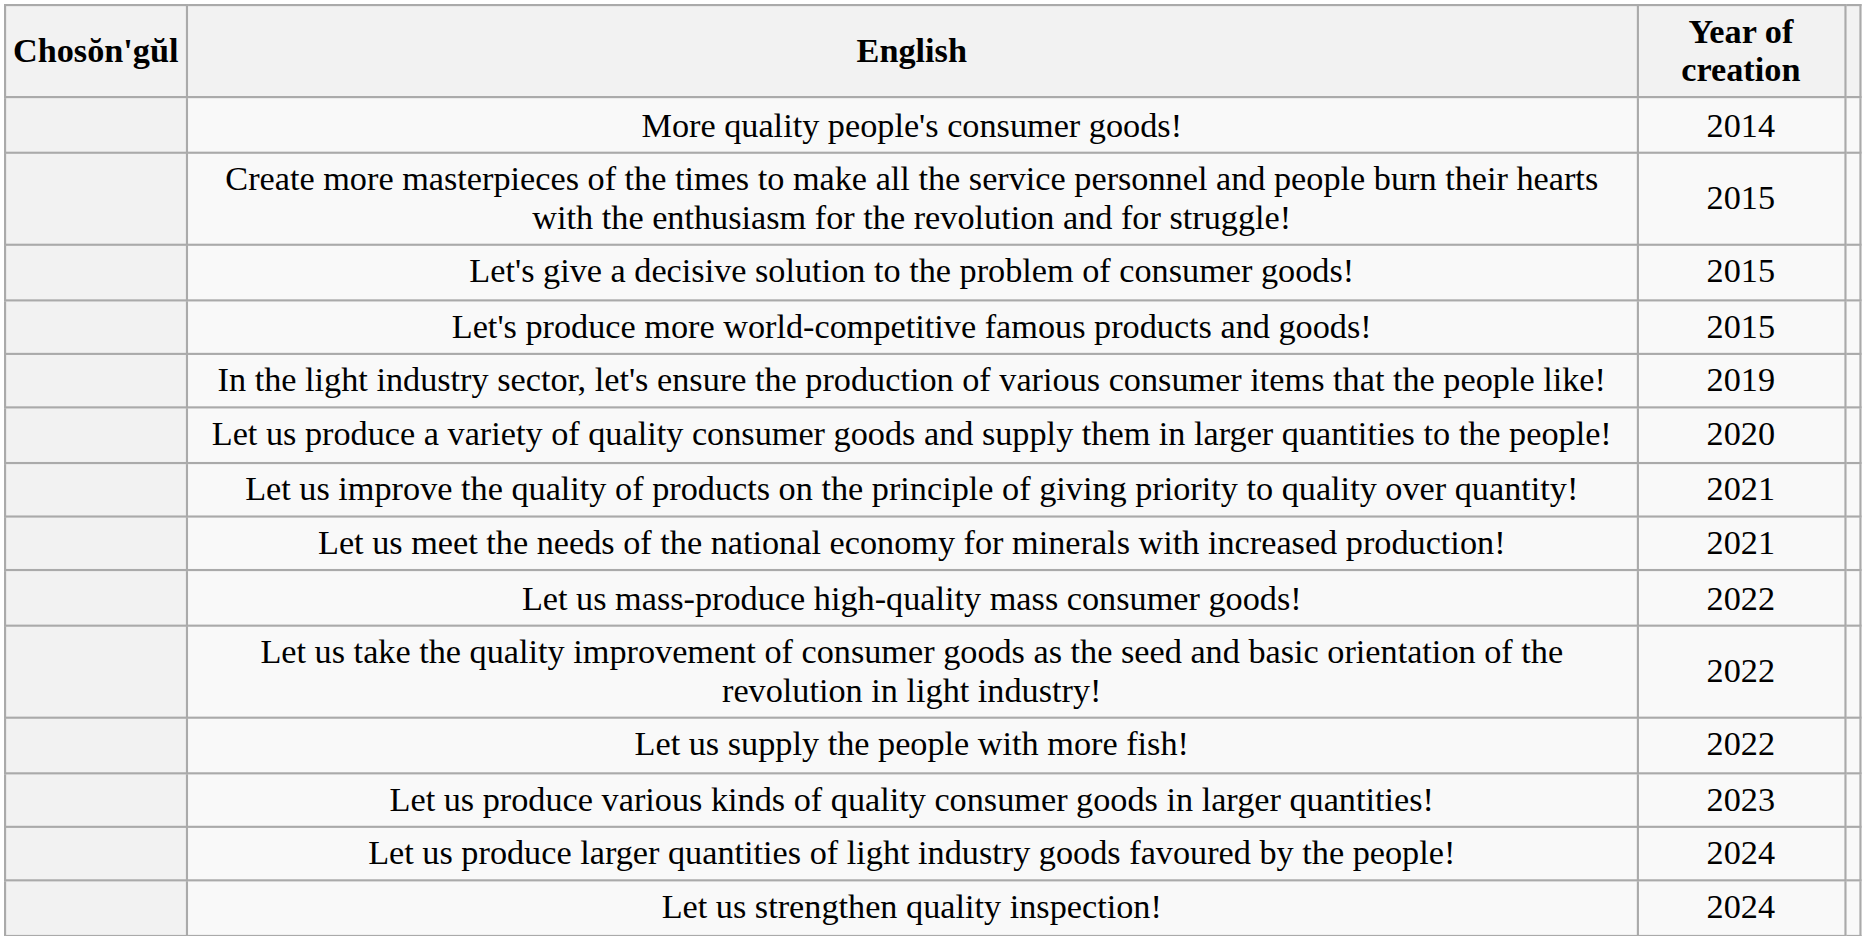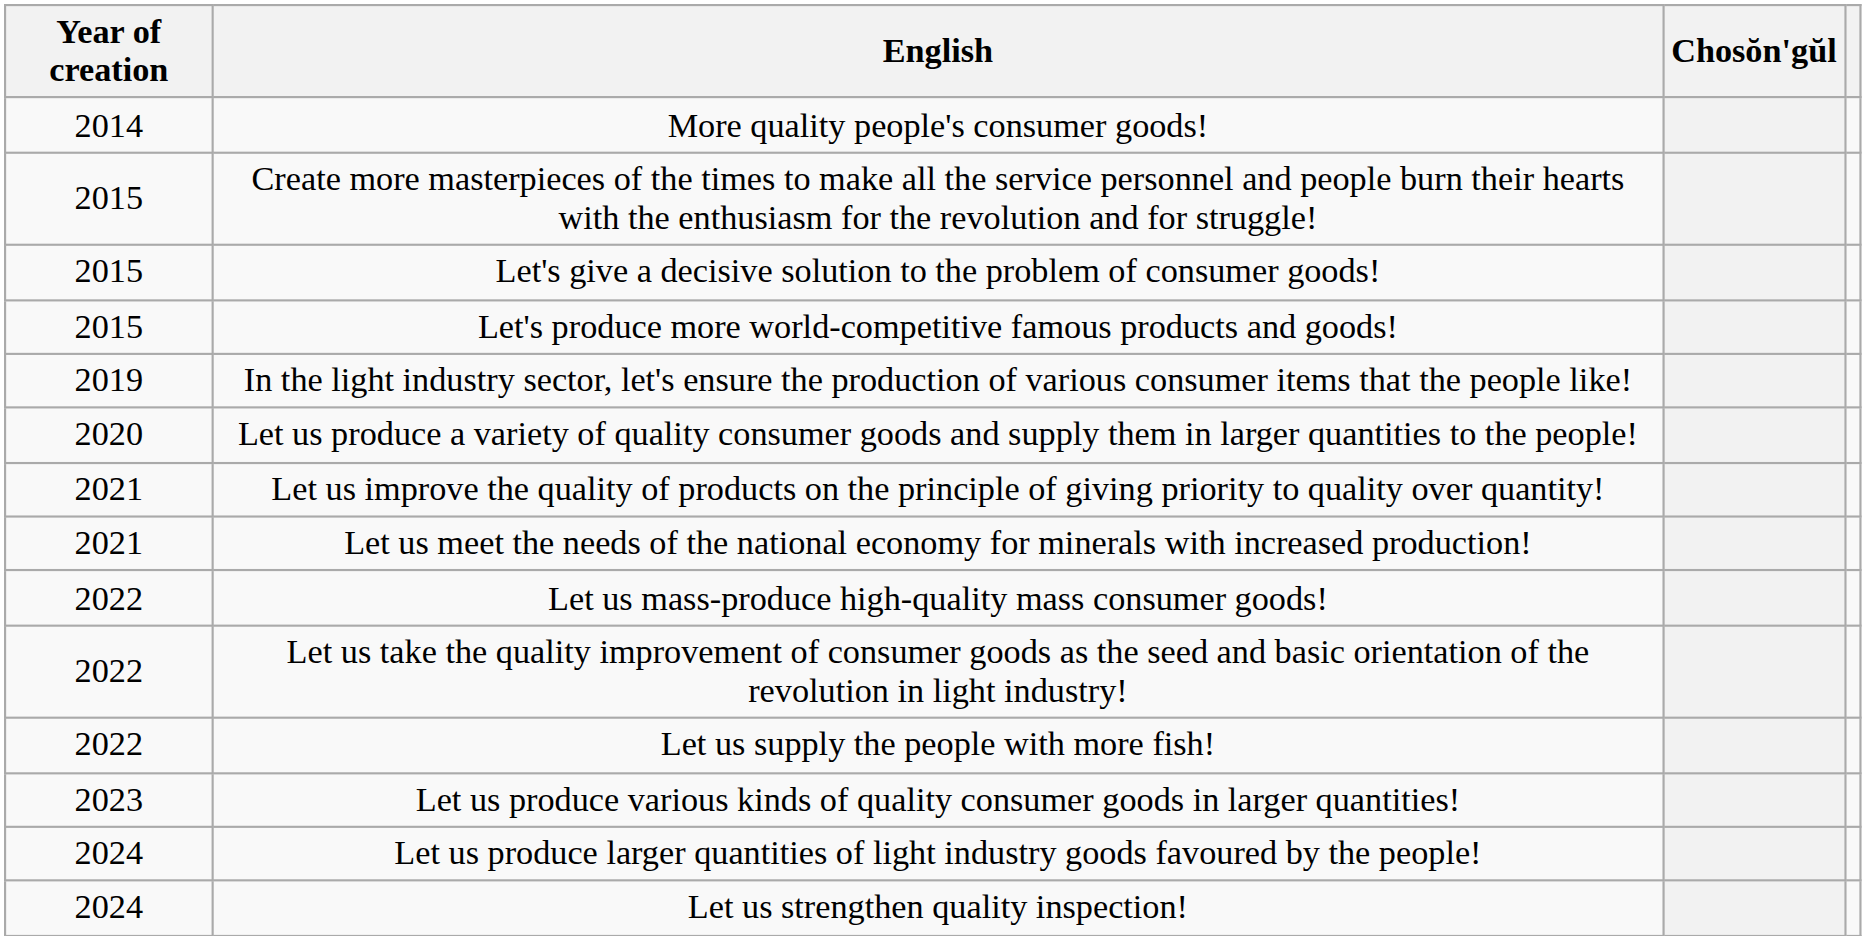columns swapped: Chosŏn'gŭl <-> Year of creation
